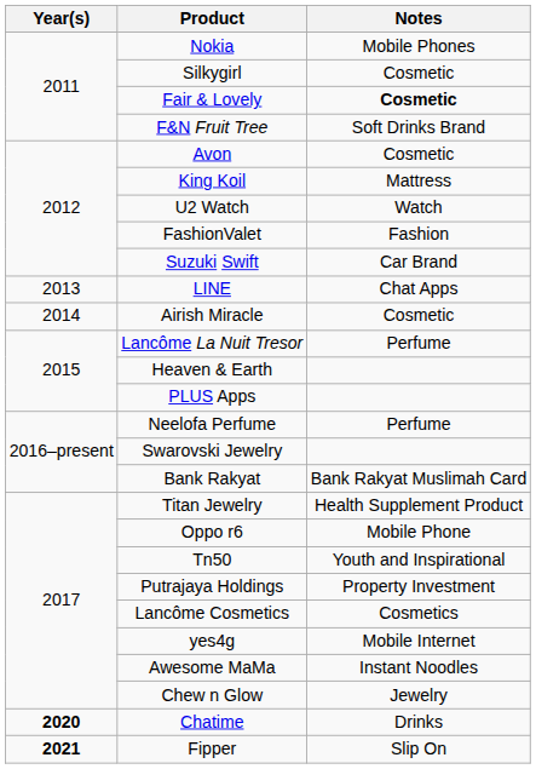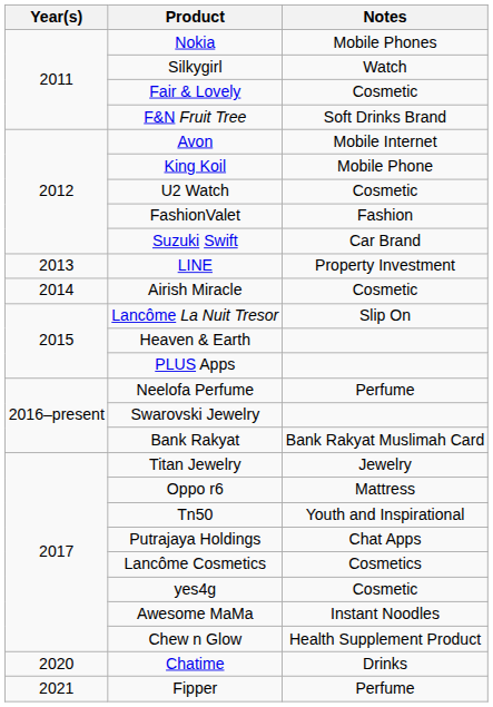Silkygirl | Notes: Cosmetic -> Watch
Fair & Lovely | Notes: bold -> normal
Avon | Notes: Cosmetic -> Mobile Internet
King Koil | Notes: Mattress -> Mobile Phone
U2 Watch | Notes: Watch -> Cosmetic
LINE | Notes: Chat Apps -> Property Investment
Lancôme La Nuit Tresor | Notes: Perfume -> Slip On
Titan Jewelry | Notes: Health Supplement Product -> Jewelry
Oppo r6 | Notes: Mobile Phone -> Mattress
Putrajaya Holdings | Notes: Property Investment -> Chat Apps
yes4g | Notes: Mobile Internet -> Cosmetic
Chew n Glow | Notes: Jewelry -> Health Supplement Product
Chatime | Year(s): bold -> normal
Fipper | Year(s): bold -> normal
Fipper | Notes: Slip On -> Perfume
